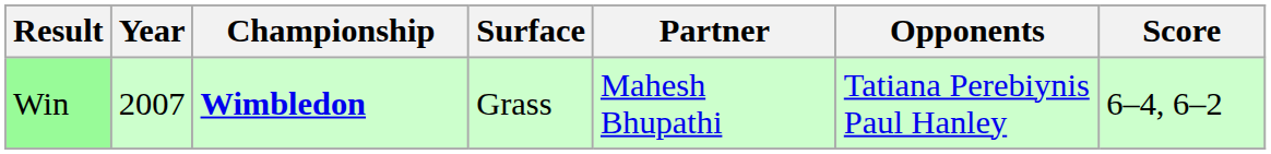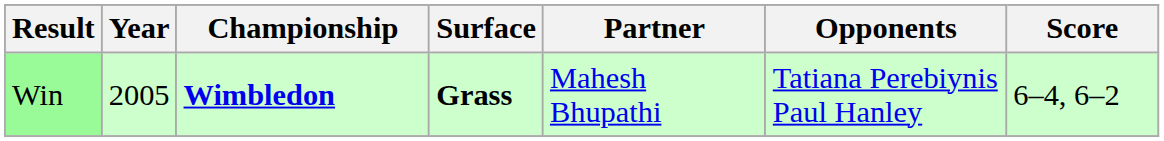Win | Year: 2007 -> 2005
Win | Surface: normal -> bold
